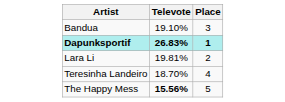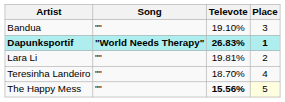+ column: Song | "" | "World Needs Therapy" | "" | "" | ""
The Happy Mess | Place: no background -> lightyellow background
